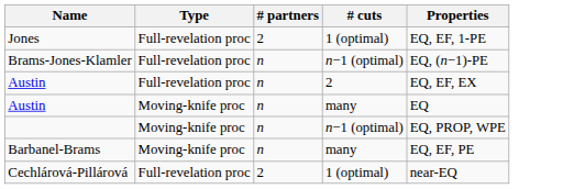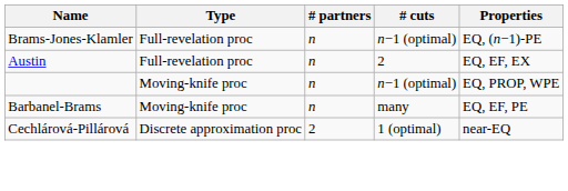- row: Jones | Full-revelation proc | 2 | 1 (optimal) | EQ, EF, 1-PE
- row: Austin | Moving-knife proc | n | many | EQ
Cechlárová-Pillárová | Type: Full-revelation proc -> Discrete approximation proc
